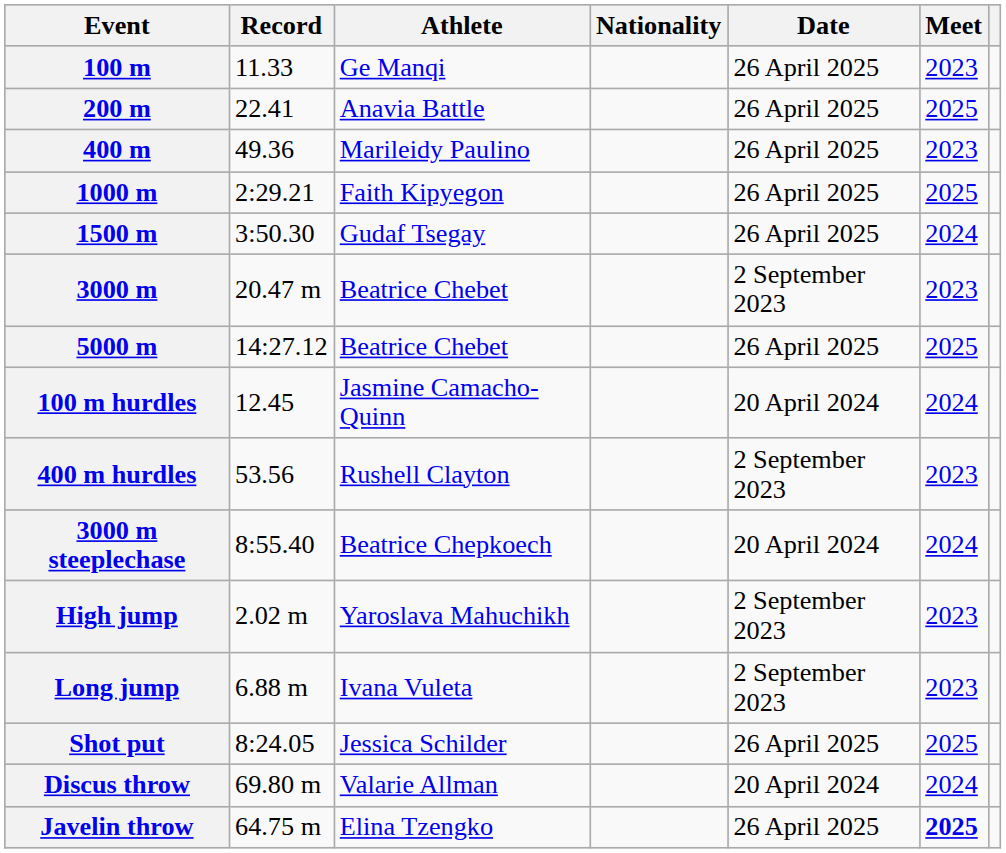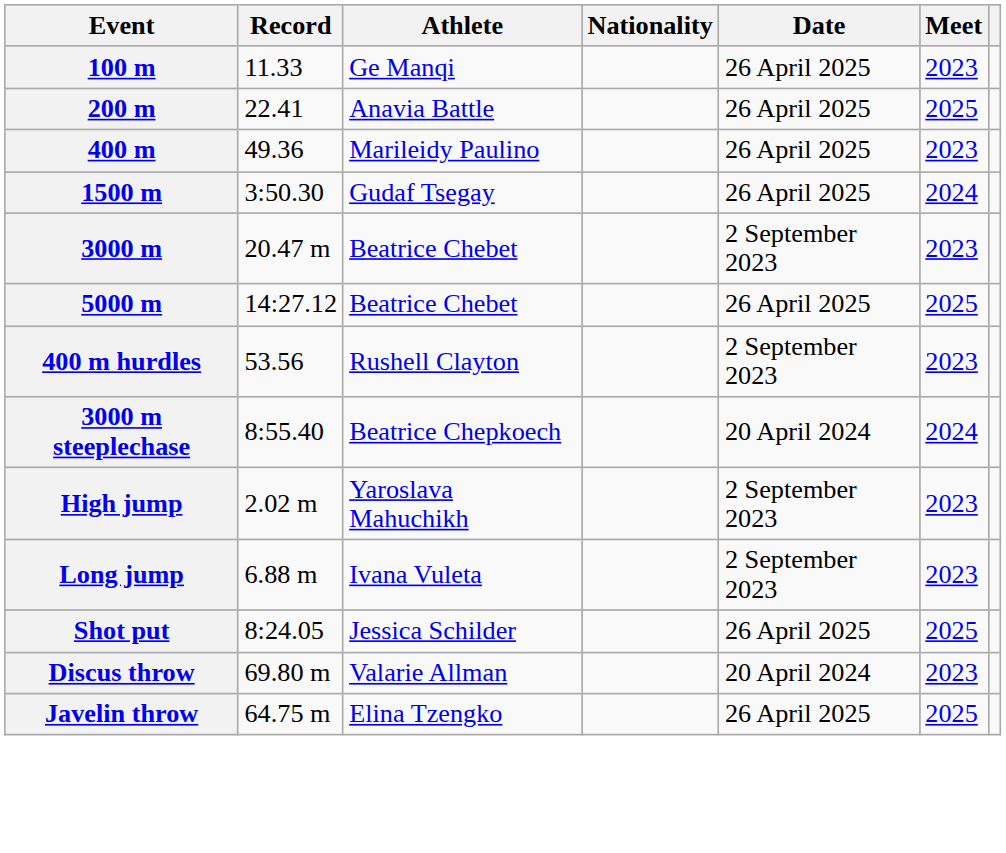- row: 1000 m | 2:29.21 | Faith Kipyegon | 26 April 2025 | 2025
- row: 100 m hurdles | 12.45 | Jasmine Camacho-Quinn | 20 April 2024 | 2024
Discus throw | Meet: 2024 -> 2023
Javelin throw | Meet: bold -> normal
